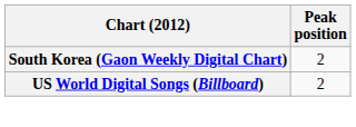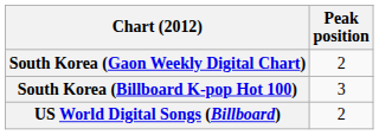+ row: South Korea (Billboard K-pop Hot 100) | 3
